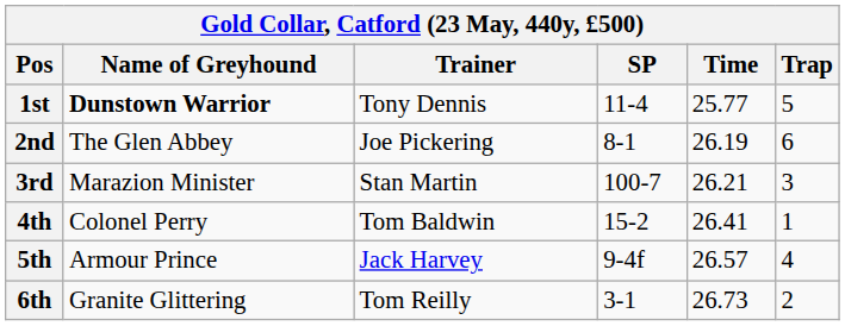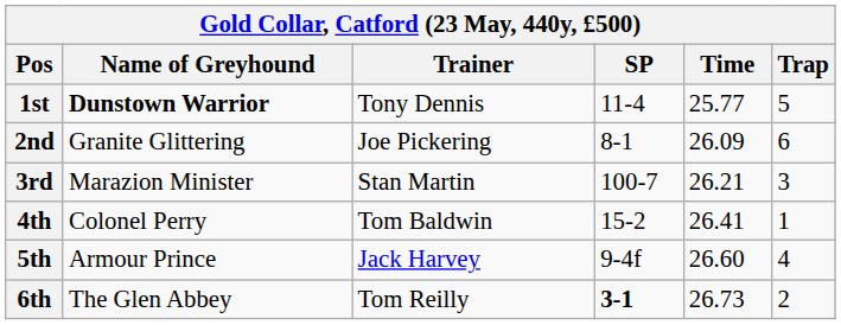2nd | Name of Greyhound: The Glen Abbey -> Granite Glittering
2nd | Time: 26.19 -> 26.09
5th | Time: 26.57 -> 26.60
6th | Name of Greyhound: Granite Glittering -> The Glen Abbey
6th | SP: normal -> bold
